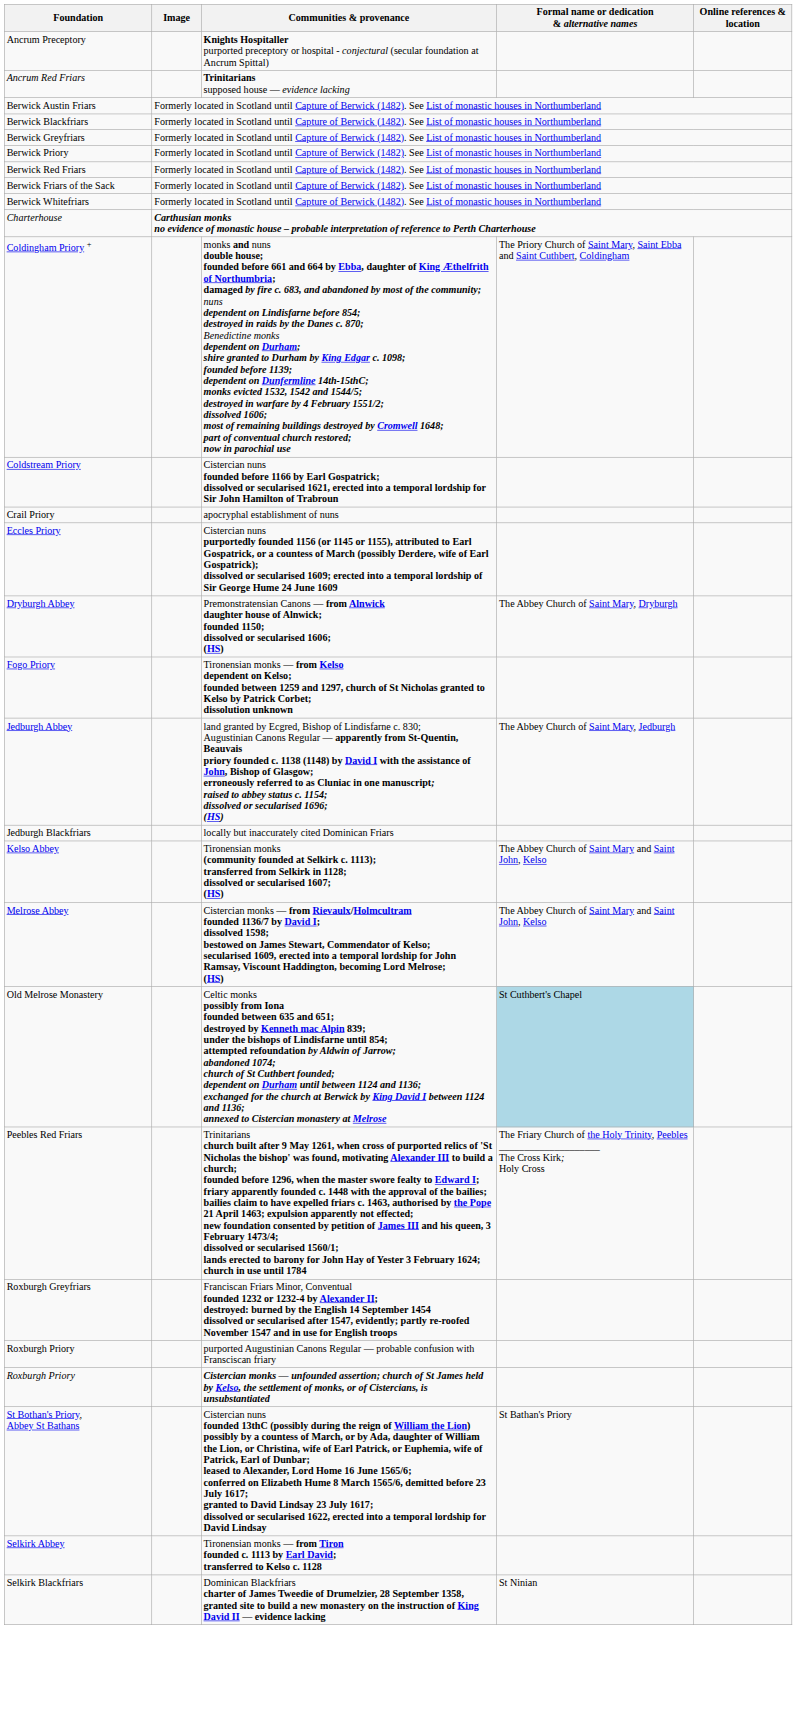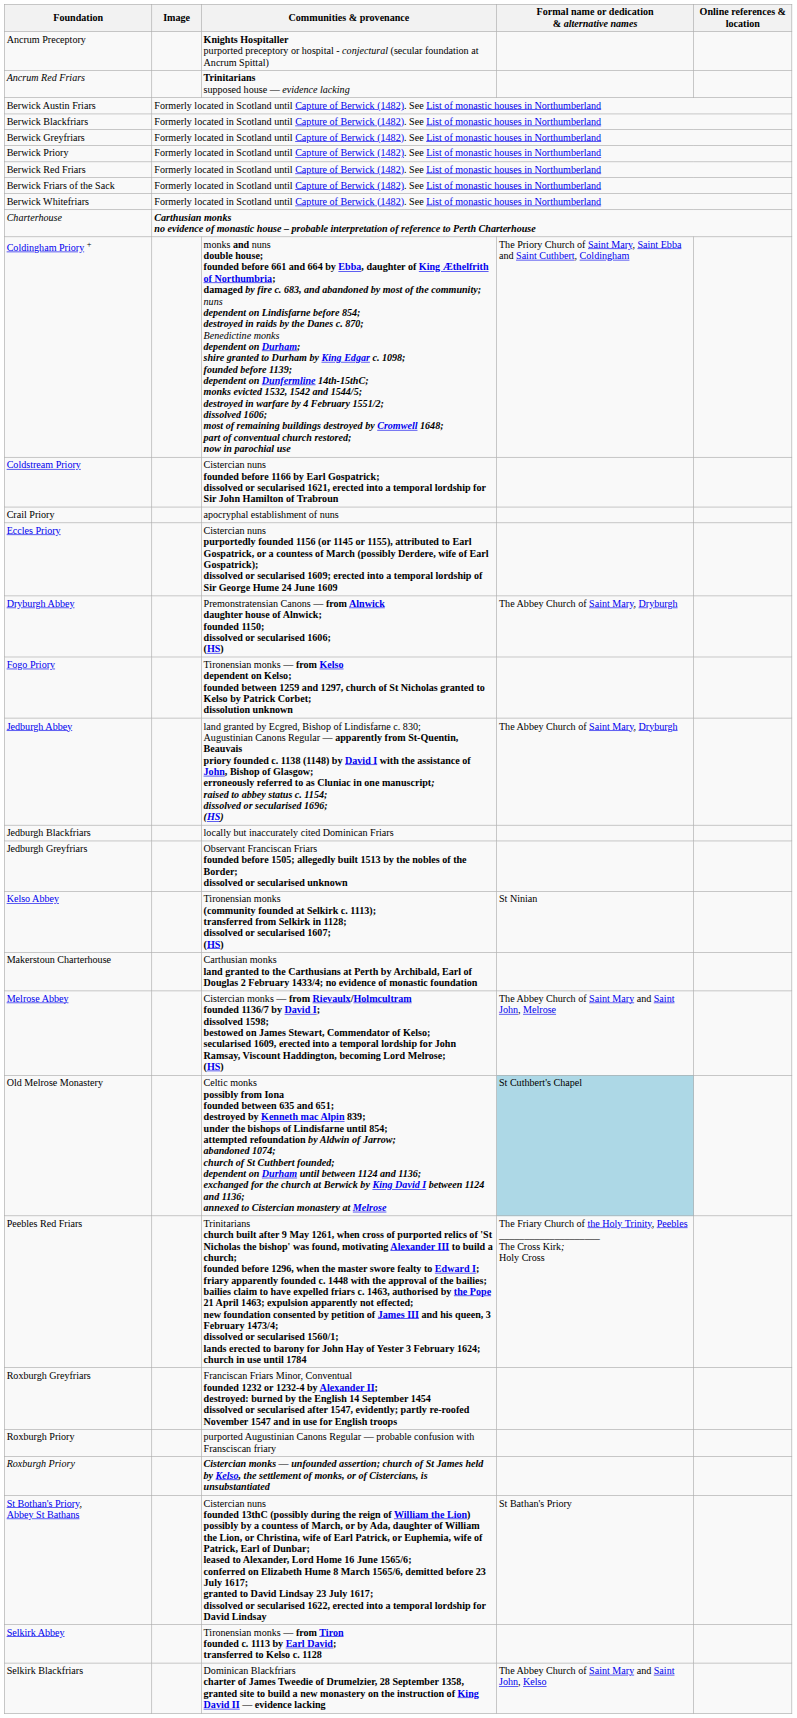Jedburgh Abbey | Formal name or dedication & alternative names: The Abbey Church of Saint Mary, Jedburgh -> The Abbey Church of Saint Mary, Dryburgh
+ row: Jedburgh Greyfriars | Observant Franciscan Friars founded before 1505; allegedly built 1513 by the nobles of the Border; dissolved or secularised unknown
Kelso Abbey | Formal name or dedication & alternative names: The Abbey Church of Saint Mary and Saint John, Kelso -> St Ninian
+ row: Makerstoun Charterhouse | Carthusian monks land granted to the Carthusians at Perth by Archibald, Earl of Douglas 2 February 1433/4; no evidence of monastic foundation
Melrose Abbey | Formal name or dedication & alternative names: The Abbey Church of Saint Mary and Saint John, Kelso -> The Abbey Church of Saint Mary and Saint John, Melrose
Selkirk Blackfriars | Formal name or dedication & alternative names: St Ninian -> The Abbey Church of Saint Mary and Saint John, Kelso
